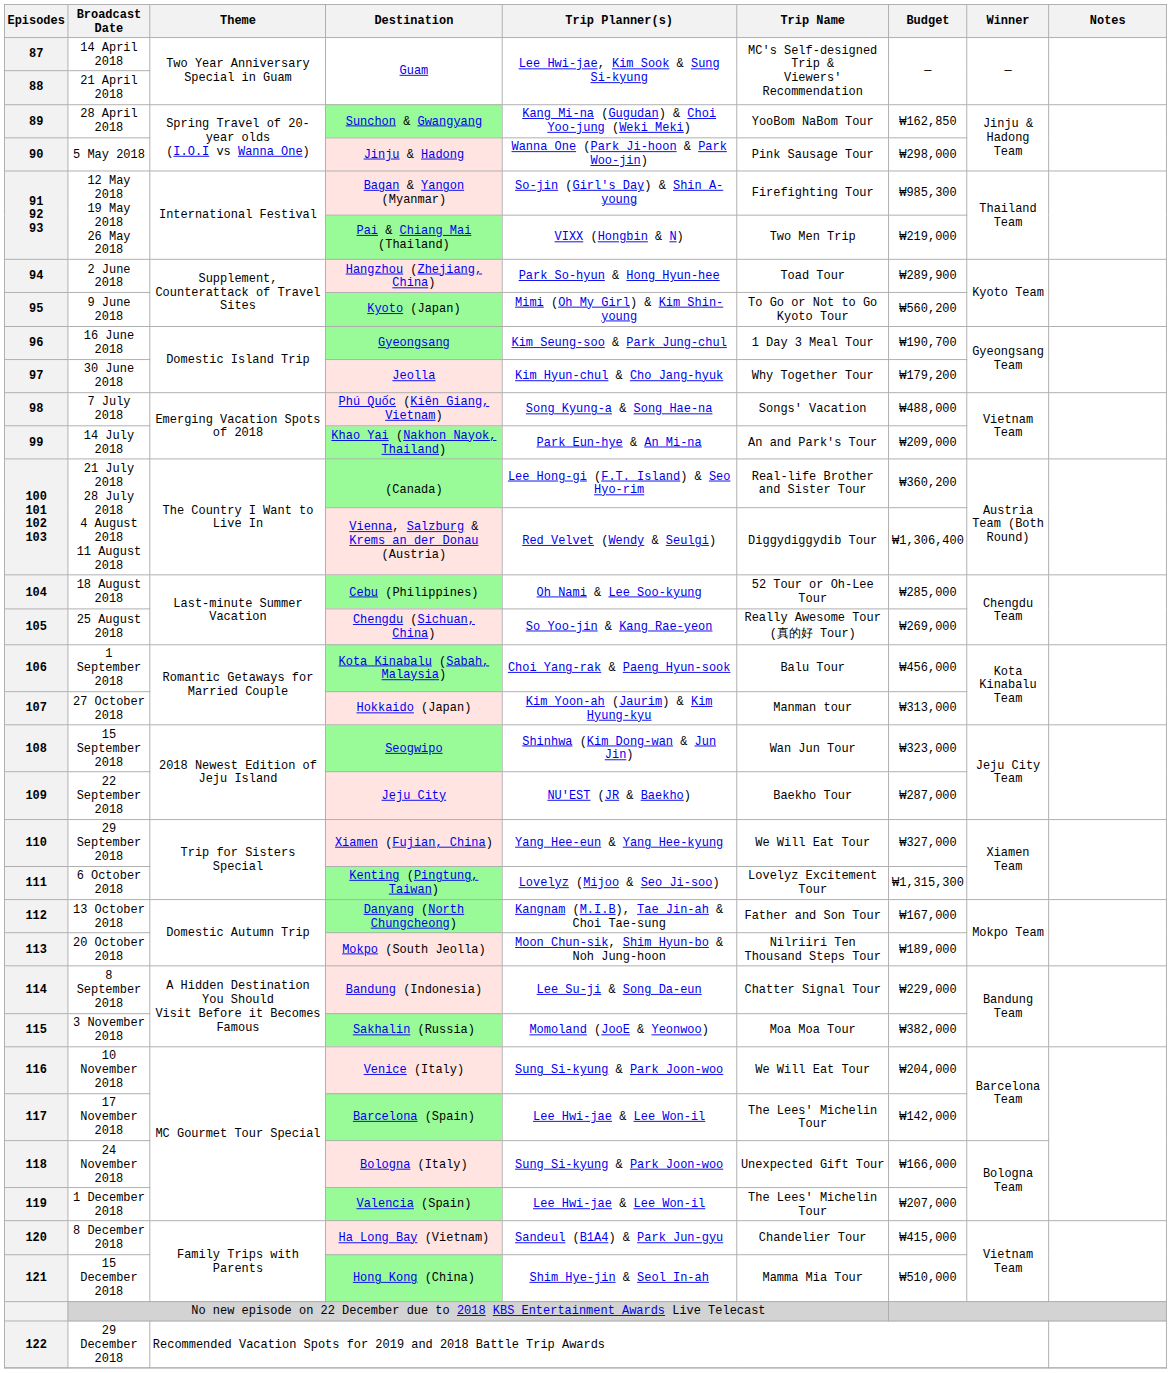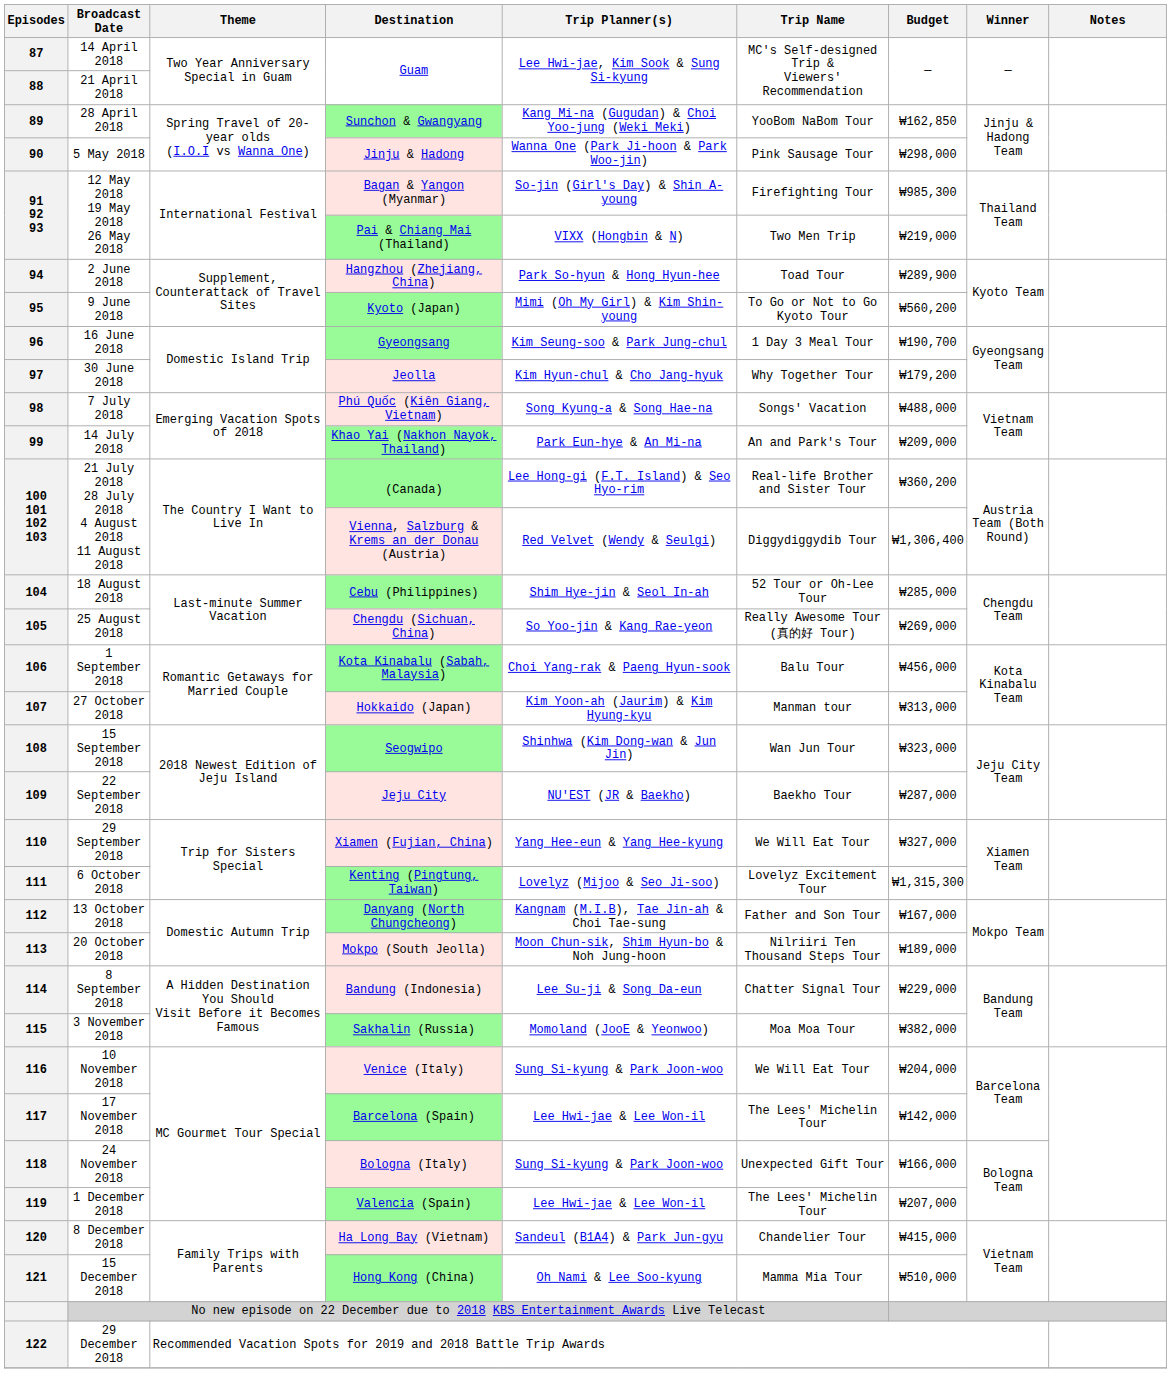104 | Trip Planner(s): Oh Nami & Lee Soo-kyung -> Shim Hye-jin & Seol In-ah
121 | Trip Planner(s): Shim Hye-jin & Seol In-ah -> Oh Nami & Lee Soo-kyung
